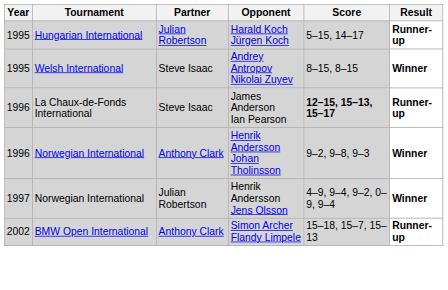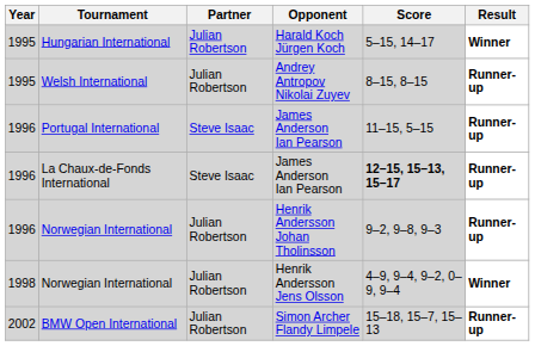Hungarian International | Result: Runner-up -> Winner
Welsh International | Partner: Steve Isaac -> Julian Robertson
Welsh International | Result: Winner -> Runner-up
+ row: 1996 | Portugal International | Steve Isaac | James Anderson Ian Pearson | 11–15, 5–15 | Runner-up
Norwegian International / Henrik Andersson Johan Tholinsson | Partner: Anthony Clark -> Julian Robertson
Norwegian International / Henrik Andersson Johan Tholinsson | Result: Winner -> Runner-up
Norwegian International / Henrik Andersson Jens Olsson | Year: 1997 -> 1998
BMW Open International | Partner: Anthony Clark -> Julian Robertson
